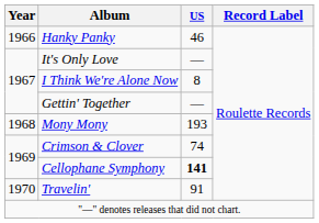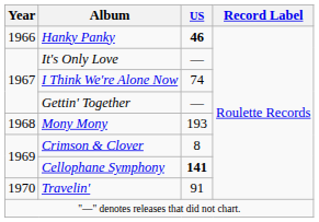Hanky Panky | US: normal -> bold
I Think We're Alone Now | US: 8 -> 74
Crimson & Clover | US: 74 -> 8
